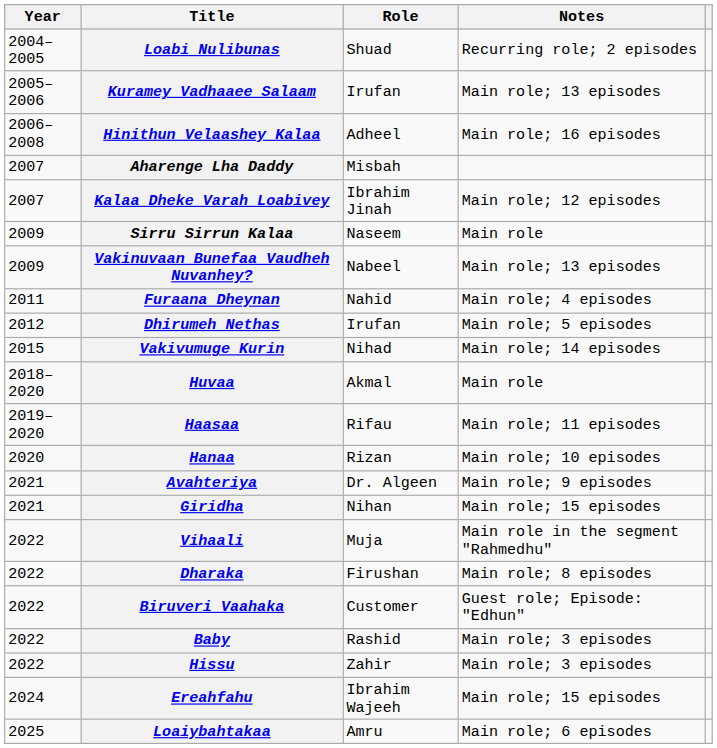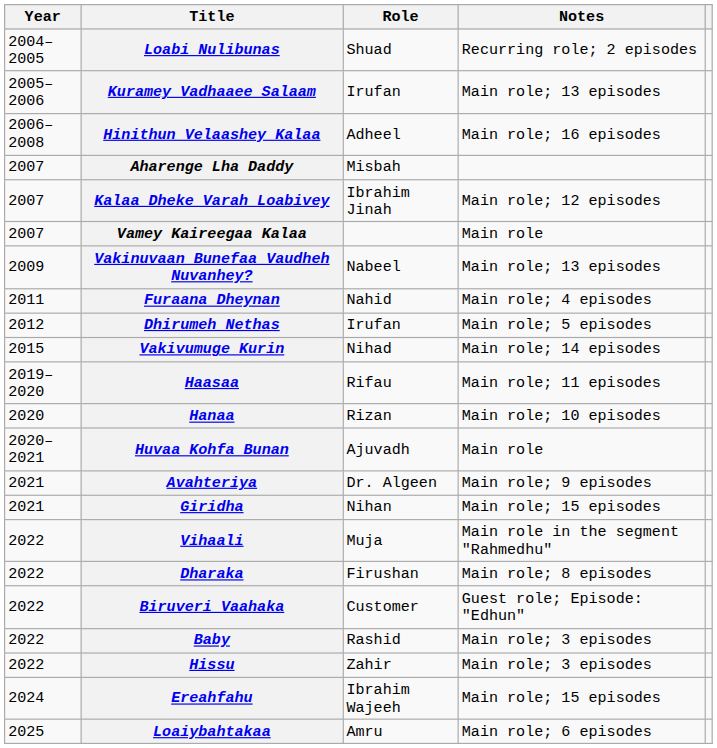+ row: 2007 | Vamey Kaireegaa Kalaa | Main role
- row: 2009 | Sirru Sirrun Kalaa | Naseem | Main role
- row: 2018–2020 | Huvaa | Akmal | Main role
+ row: 2020–2021 | Huvaa Kohfa Bunan | Ajuvadh | Main role
